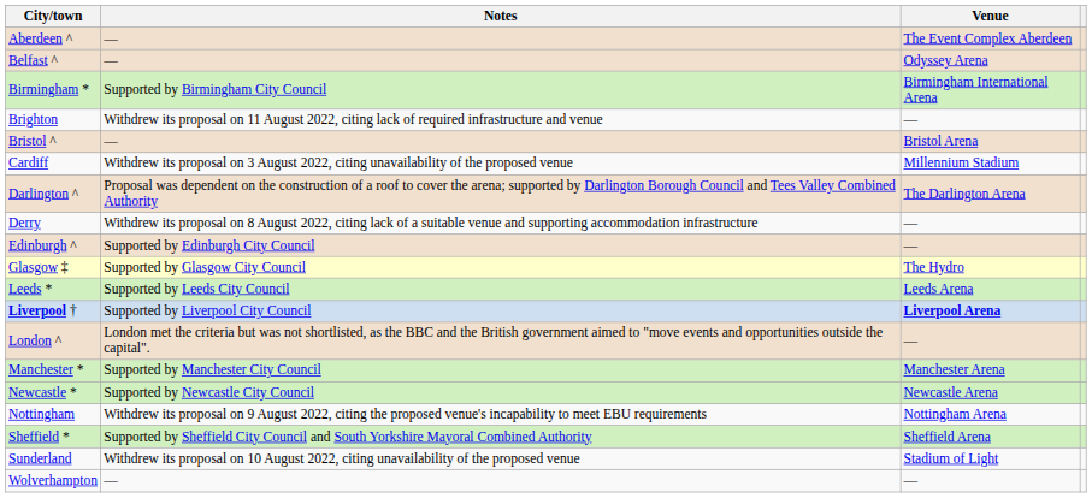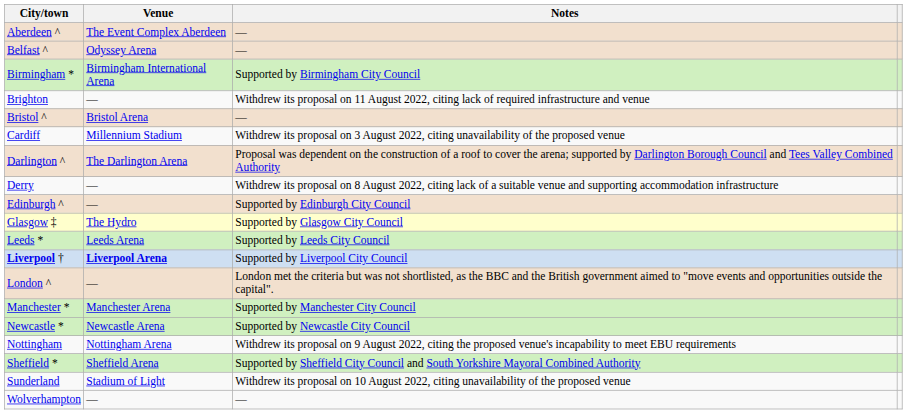columns swapped: Venue <-> Notes
